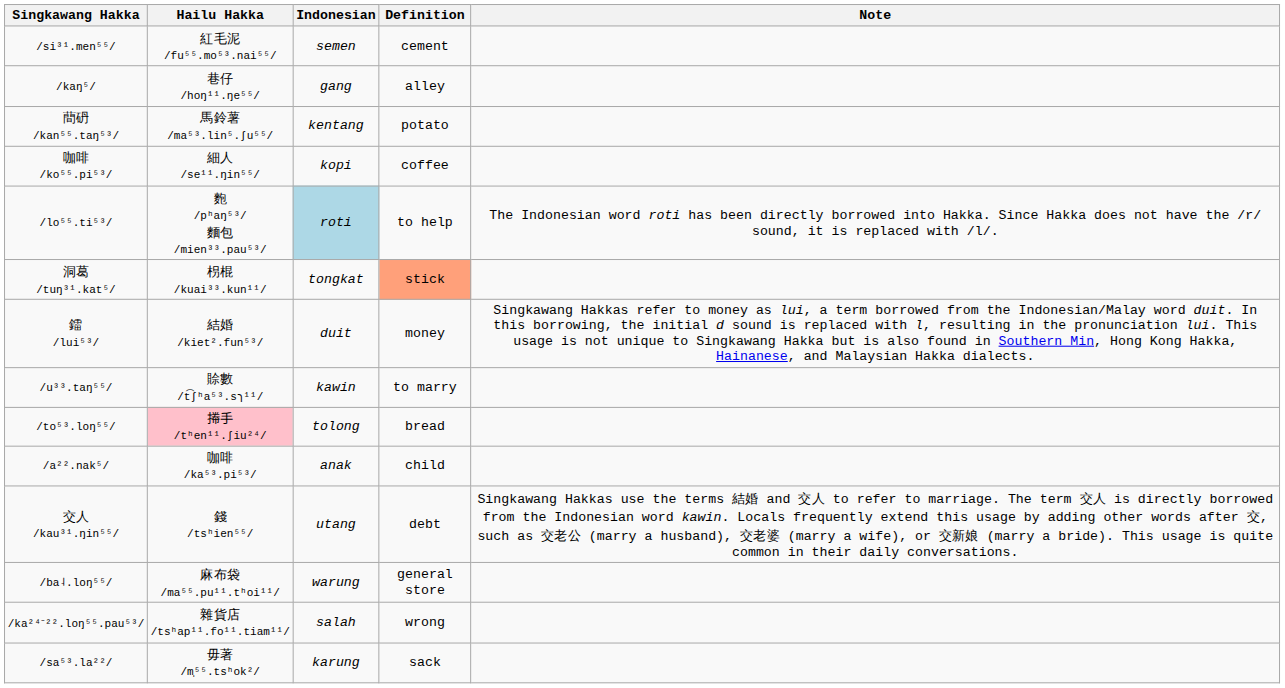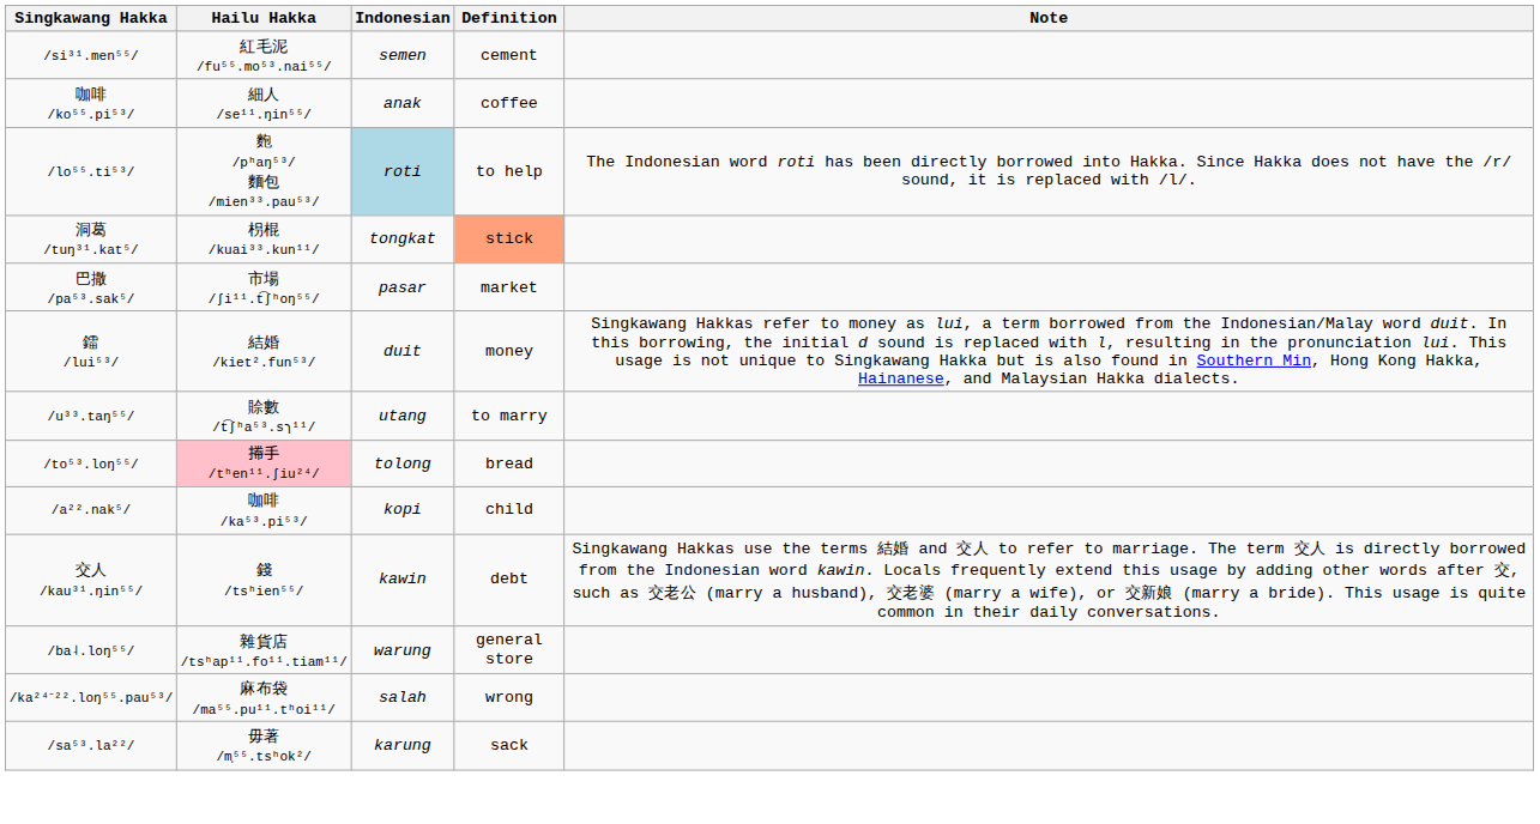- row: /kaŋ⁵/ | 巷仔 /hoŋ¹¹.ŋe⁵⁵/ | gang | alley
- row: 蕳砃 /kan⁵⁵.taŋ⁵³/ | 馬鈴薯 /ma⁵³.lin⁵.ʃu⁵⁵/ | kentang | potato
咖啡 /ko⁵⁵.pi⁵³/ | Indonesian: kopi -> anak
+ row: 巴撒 /pa⁵³.sak⁵/ | 市場 /ʃi¹¹.t͡ʃʰoŋ⁵⁵/ | pasar | market
/u³³.taŋ⁵⁵/ | Indonesian: kawin -> utang
/a²².nak⁵/ | Indonesian: anak -> kopi
交人 /kau³¹.ŋin⁵⁵/ | Indonesian: utang -> kawin
/ba˨.loŋ⁵⁵/ | Hailu Hakka: 麻布袋 /ma⁵⁵.pu¹¹.tʰoi¹¹/ -> 雜貨店 /tsʰap¹¹.fo¹¹.tiam¹¹/
/ka²⁴⁻²².loŋ⁵⁵.pau⁵³/ | Hailu Hakka: 雜貨店 /tsʰap¹¹.fo¹¹.tiam¹¹/ -> 麻布袋 /ma⁵⁵.pu¹¹.tʰoi¹¹/
